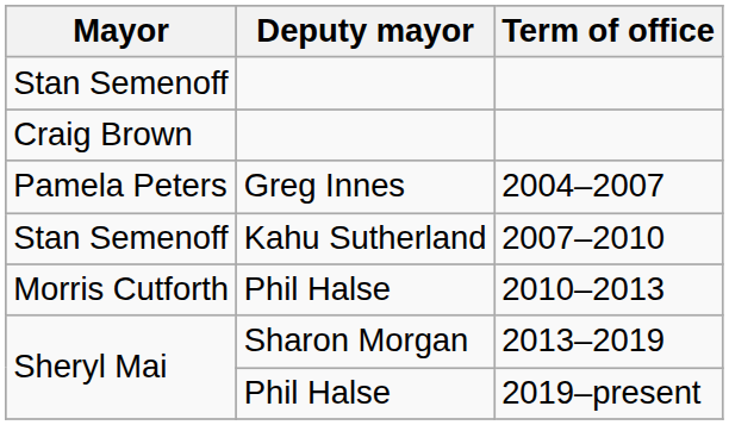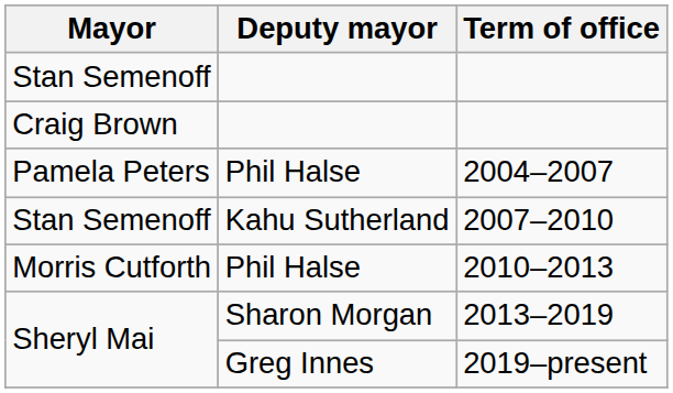2004–2007 | Deputy mayor: Greg Innes -> Phil Halse
2019–present | Deputy mayor: Phil Halse -> Greg Innes
